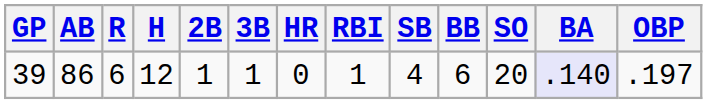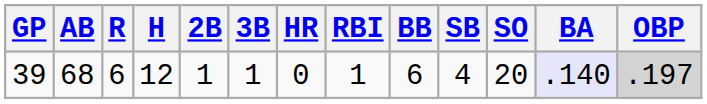columns swapped: SB <-> BB
39 | AB: 86 -> 68
39 | OBP: no background -> lightgrey background
